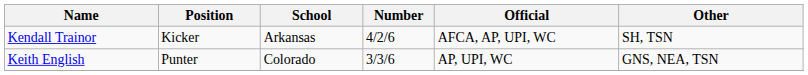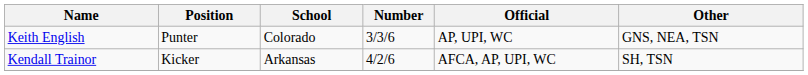rows swapped: Kendall Trainor <-> Keith English
